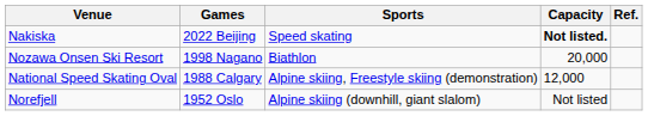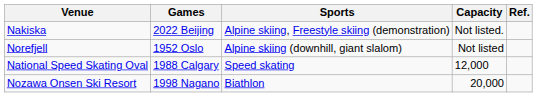Nakiska | Sports: Speed skating -> Alpine skiing, Freestyle skiing (demonstration)
Nakiska | Capacity: bold -> normal
rows swapped: Norefjell <-> Nozawa Onsen Ski Resort
National Speed Skating Oval | Sports: Alpine skiing, Freestyle skiing (demonstration) -> Speed skating
